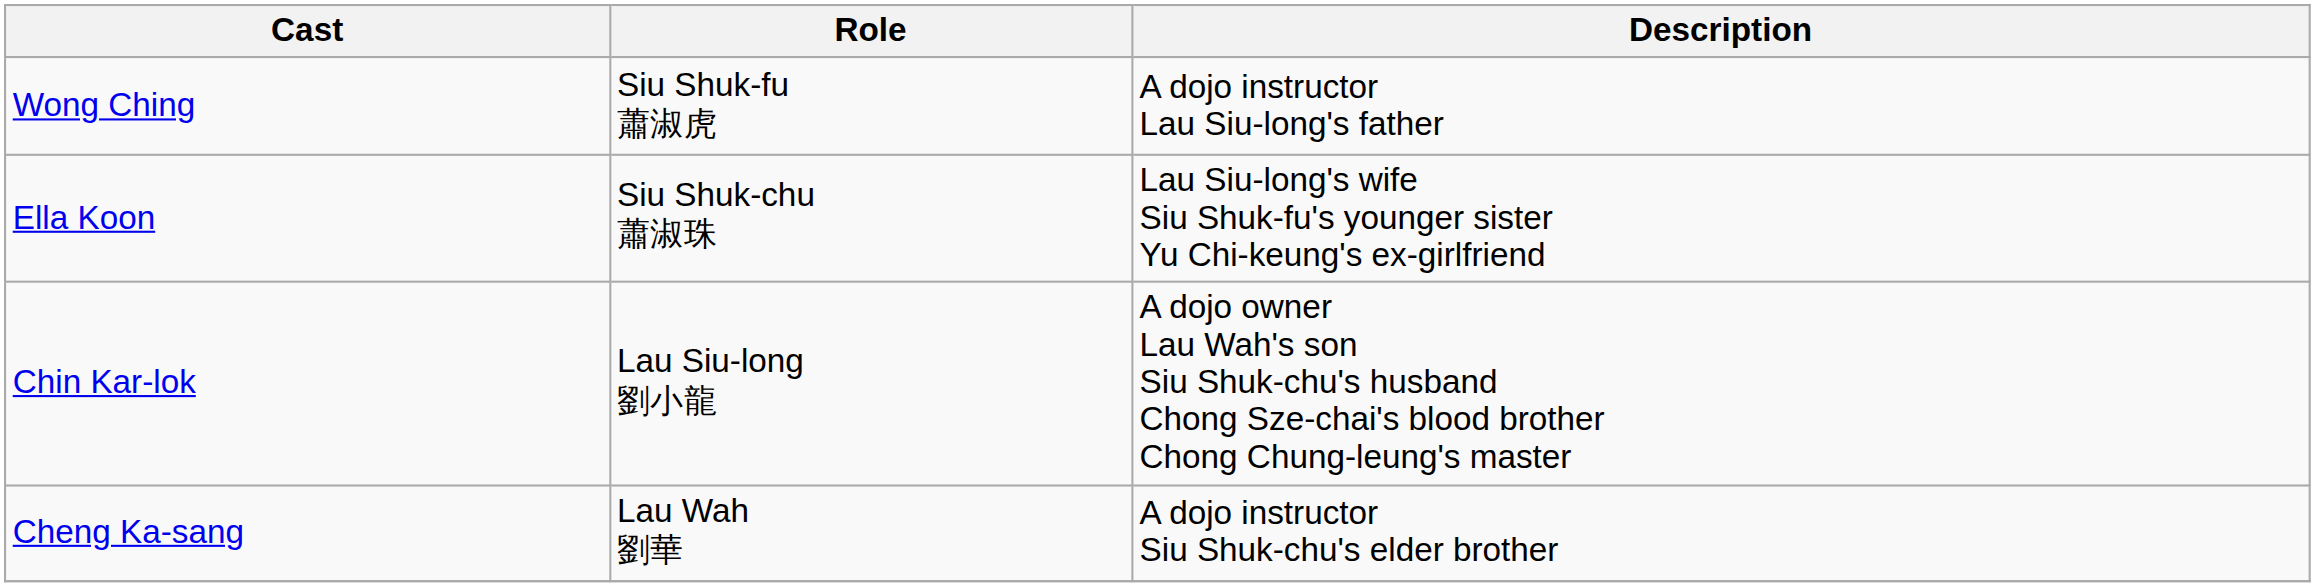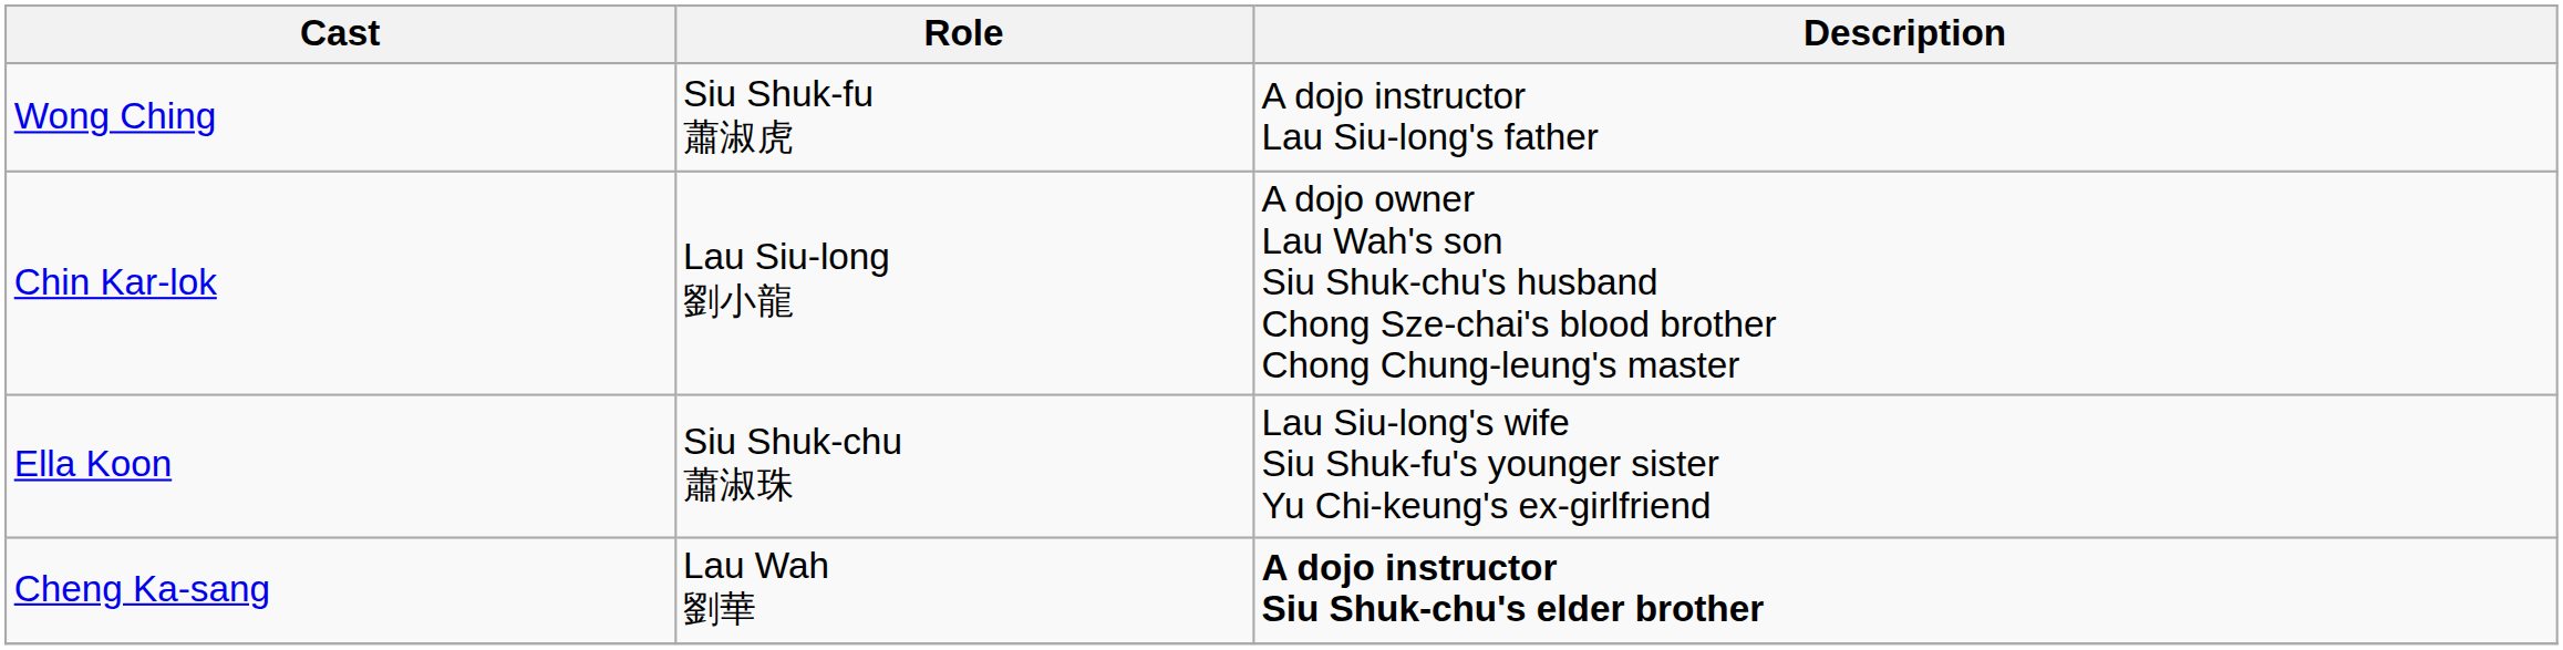rows swapped: Chin Kar-lok <-> Ella Koon
Cheng Ka-sang | Description: normal -> bold
